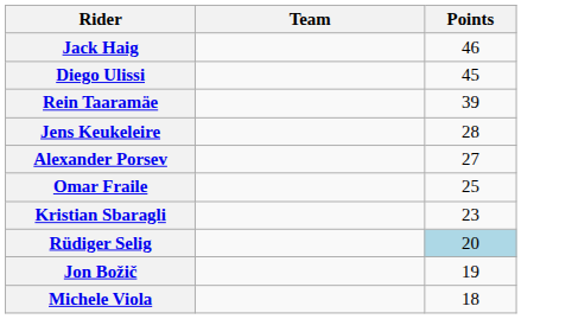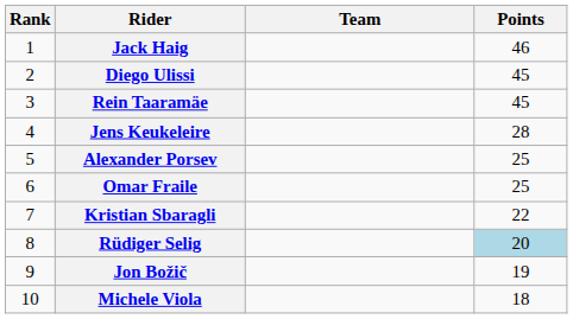+ column: Rank | 1 | 2 | 3 | 4 | 5 | 6 | 7 | 8 | 9 | 10
Rein Taaramäe | Points: 39 -> 45
Alexander Porsev | Points: 27 -> 25
Kristian Sbaragli | Points: 23 -> 22
